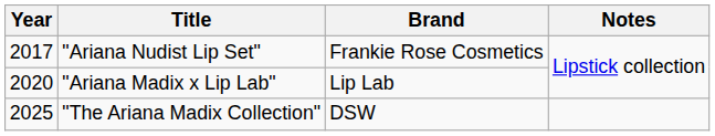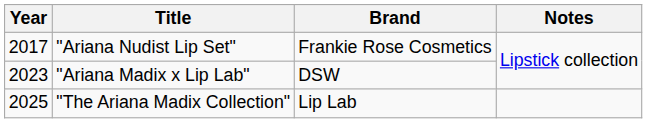"Ariana Madix x Lip Lab" | Year: 2020 -> 2023
"Ariana Madix x Lip Lab" | Brand: Lip Lab -> DSW
"The Ariana Madix Collection" | Brand: DSW -> Lip Lab
